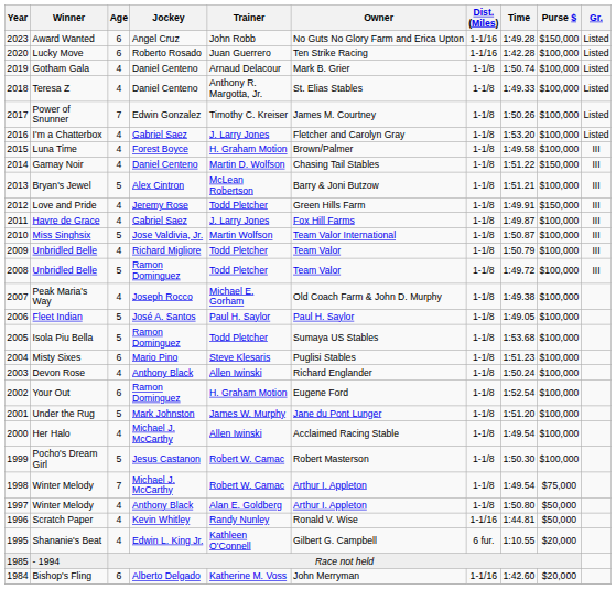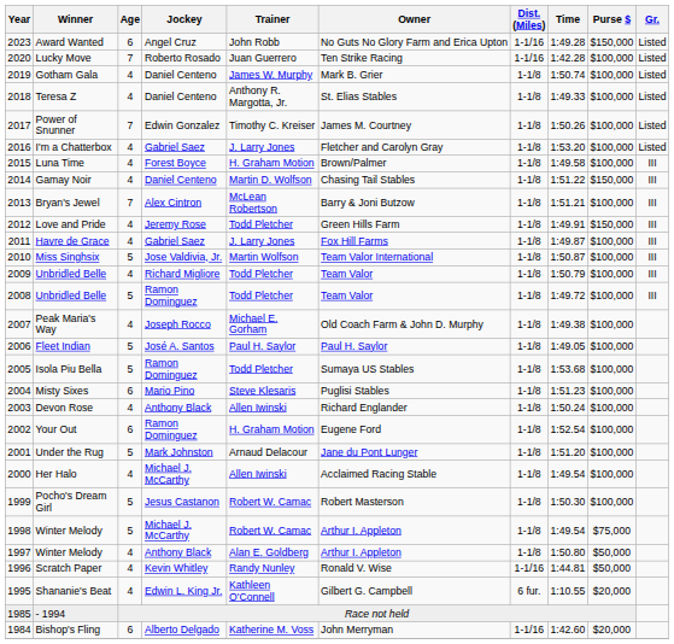Lucky Move | Age: 6 -> 7
Gotham Gala | Trainer: Arnaud Delacour -> James W. Murphy
Bryan's Jewel | Age: 5 -> 7
Under the Rug | Trainer: James W. Murphy -> Arnaud Delacour
1998 / Winter Melody | Age: 7 -> 5
